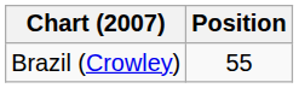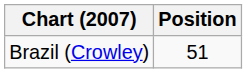Brazil (Crowley) | Position: 55 -> 51
